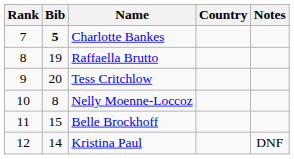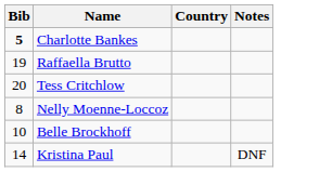- column: Rank | 7 | 8 | 9 | 10 | 11 | 12
Belle Brockhoff | Bib: 15 -> 10
